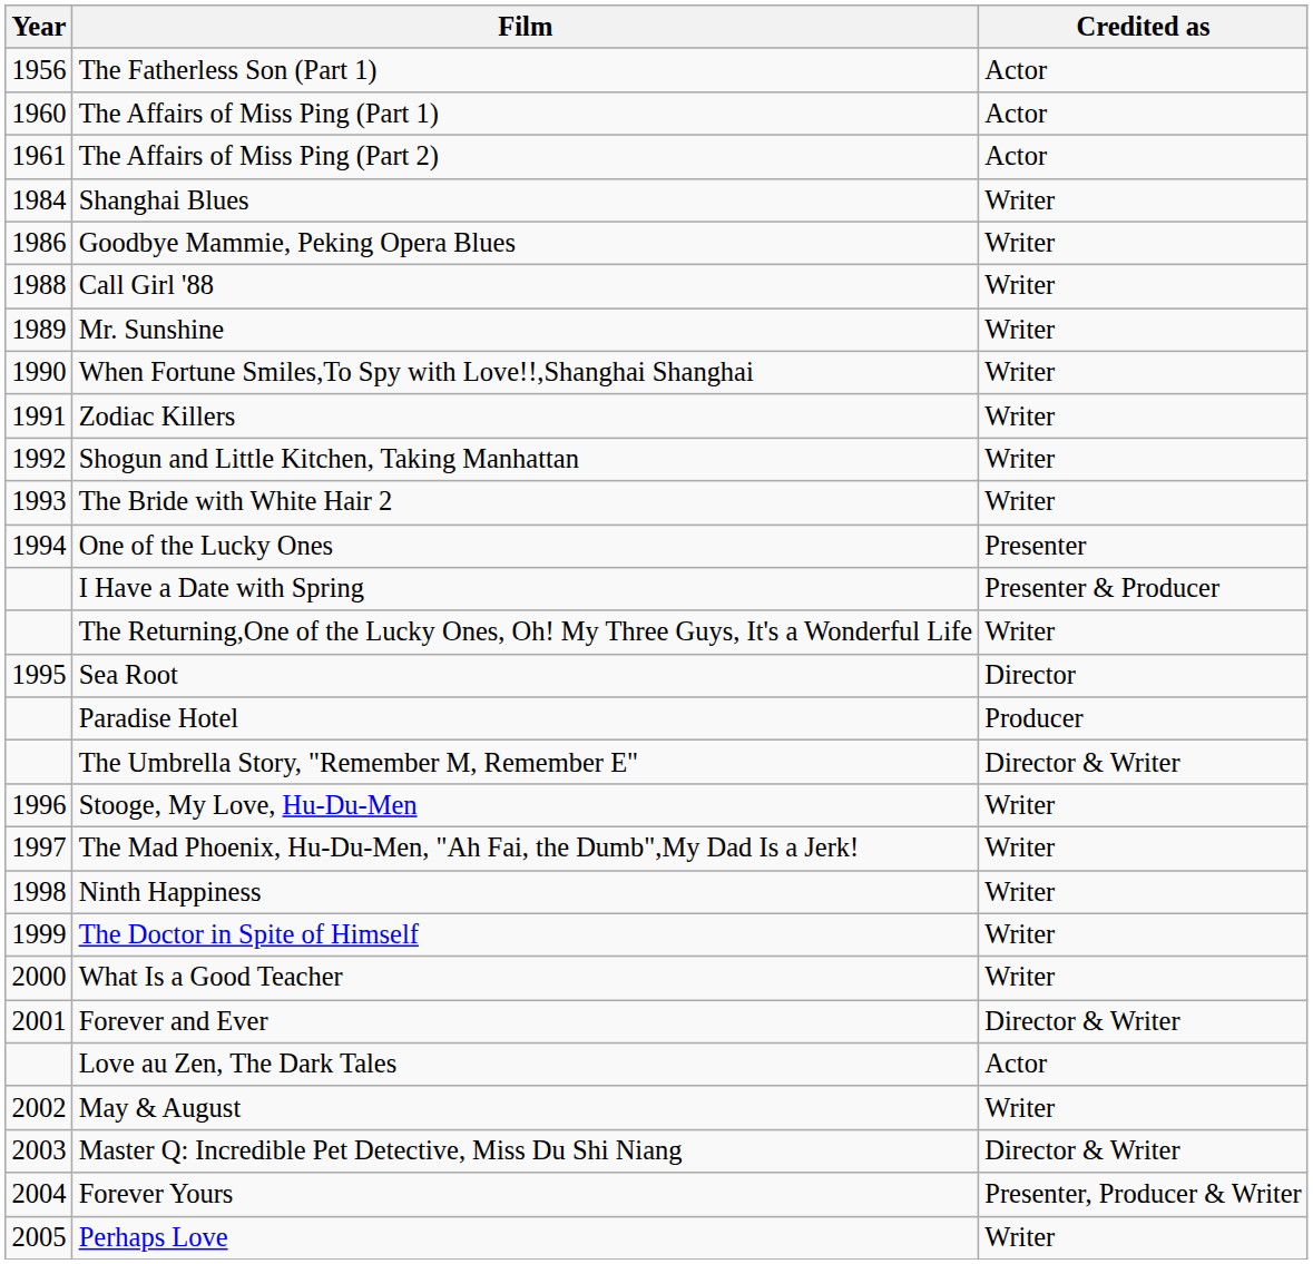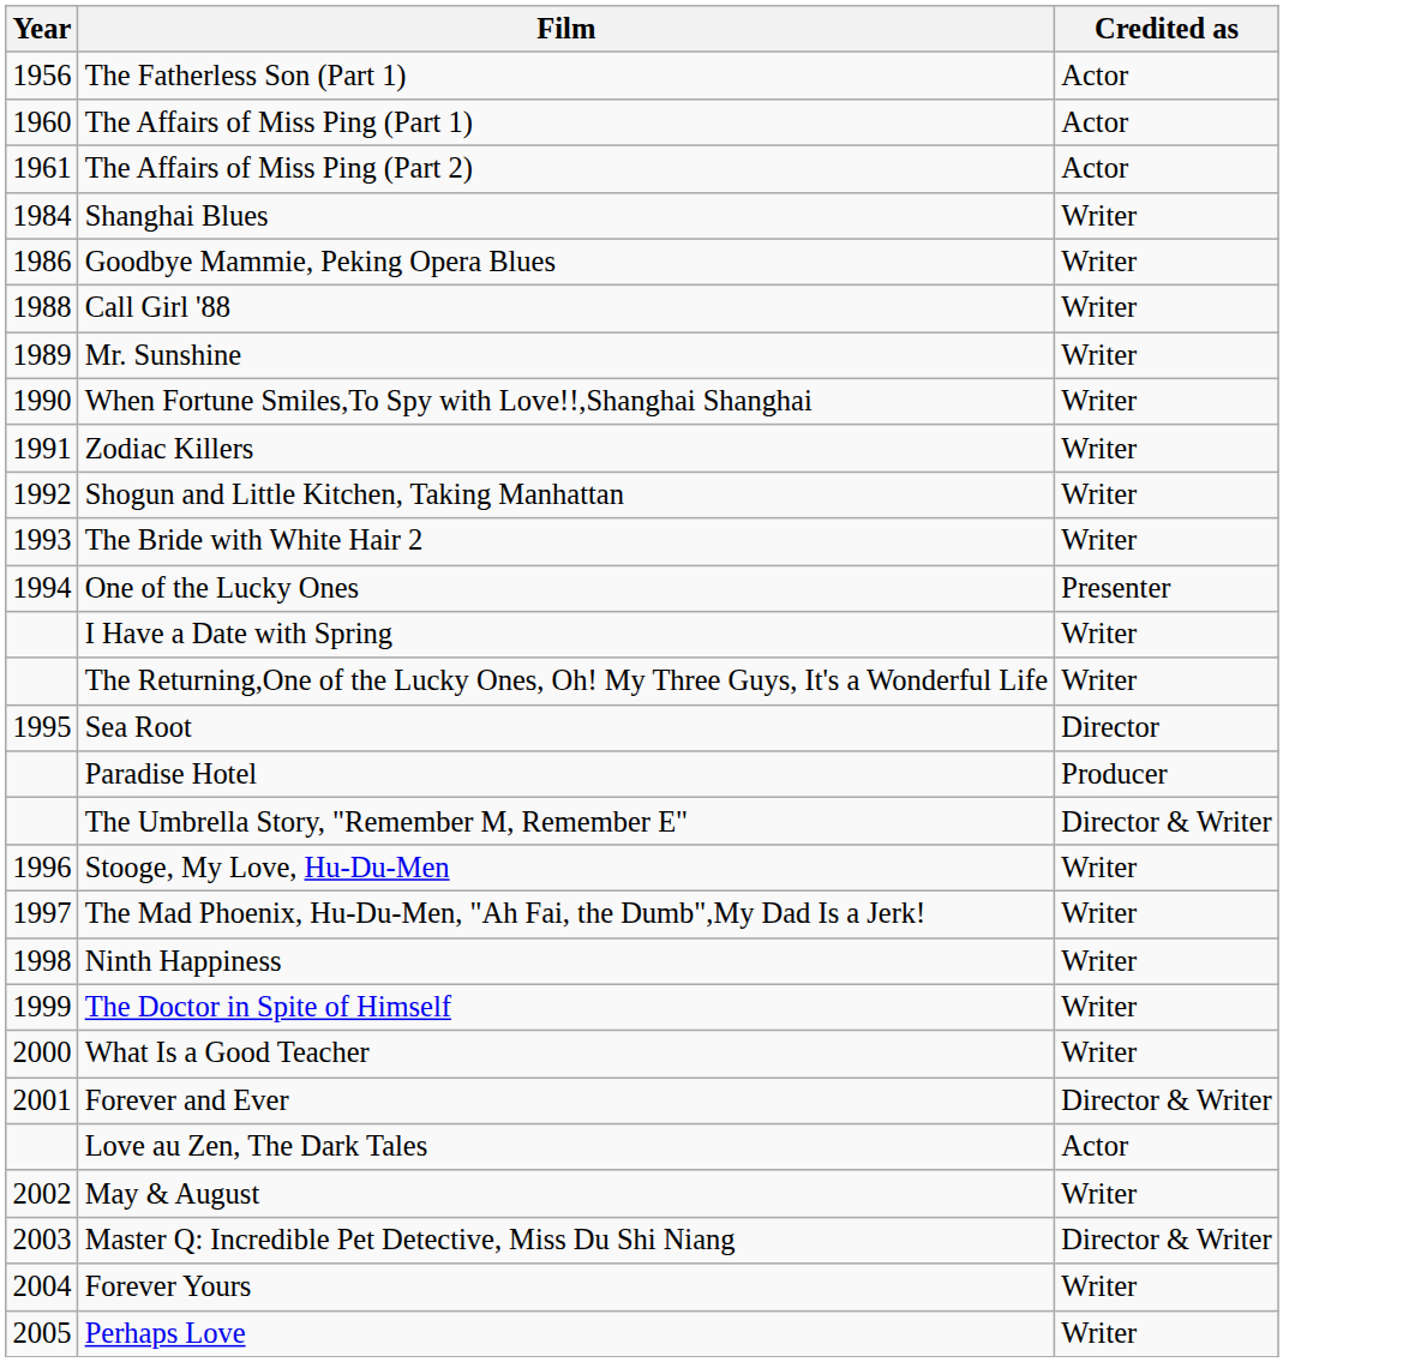I Have a Date with Spring | Credited as: Presenter & Producer -> Writer
Forever Yours | Credited as: Presenter, Producer & Writer -> Writer
